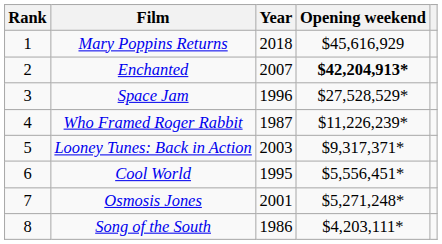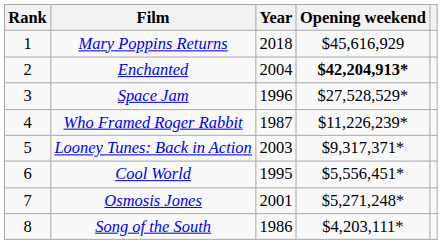Enchanted | Year: 2007 -> 2004
